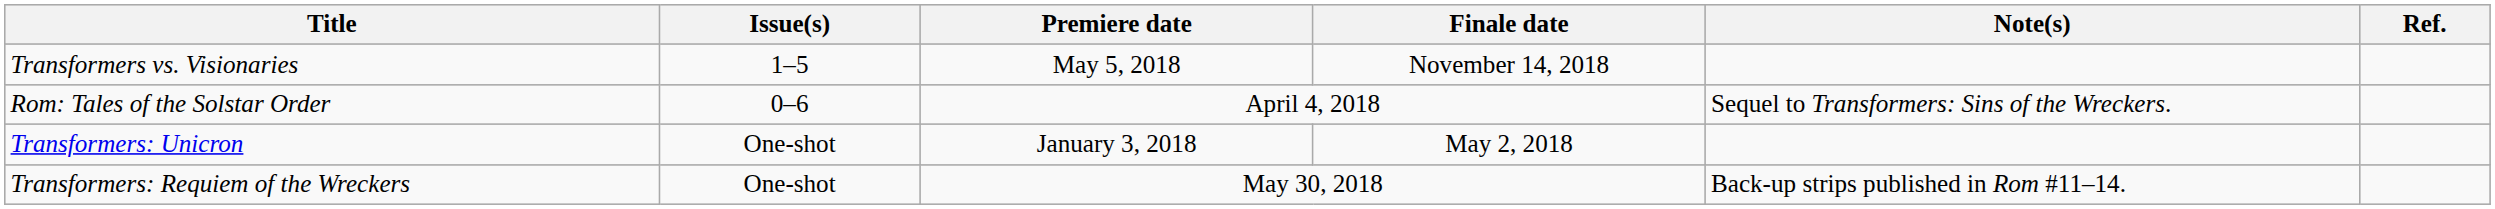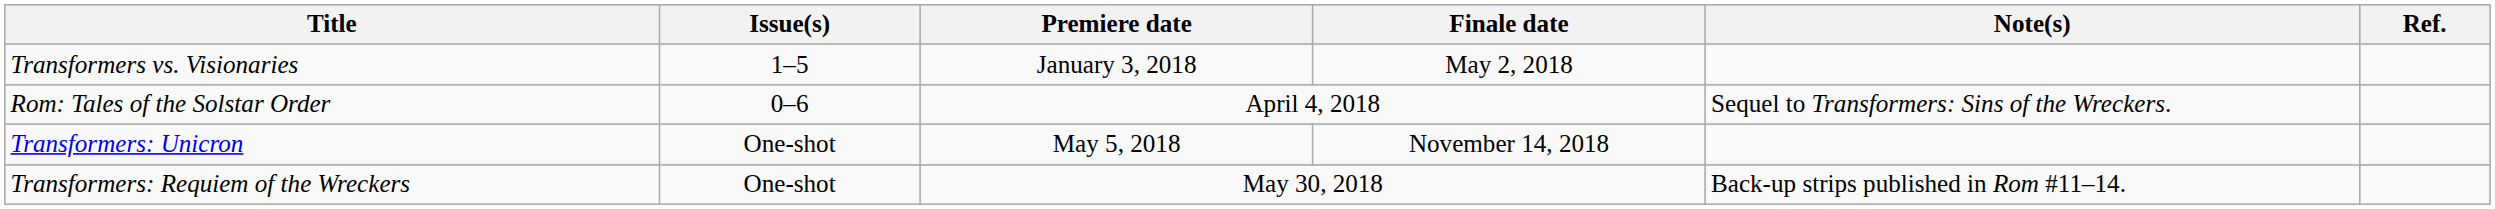Transformers vs. Visionaries | Premiere date: May 5, 2018 -> January 3, 2018
Transformers vs. Visionaries | Finale date: November 14, 2018 -> May 2, 2018
Transformers: Unicron | Premiere date: January 3, 2018 -> May 5, 2018
Transformers: Unicron | Finale date: May 2, 2018 -> November 14, 2018
